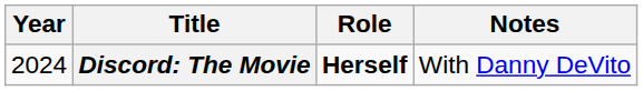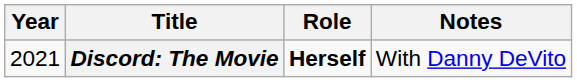Discord: The Movie | Year: 2024 -> 2021
